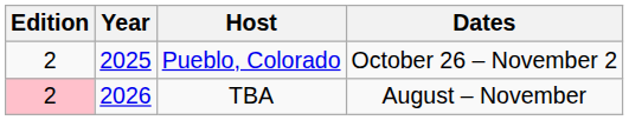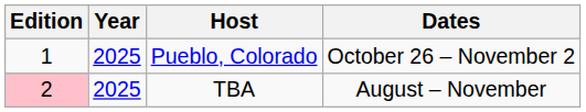Pueblo, Colorado | Edition: 2 -> 1
TBA | Year: 2026 -> 2025
